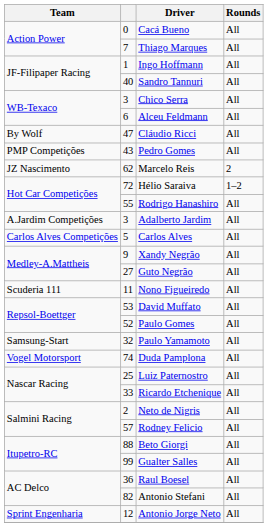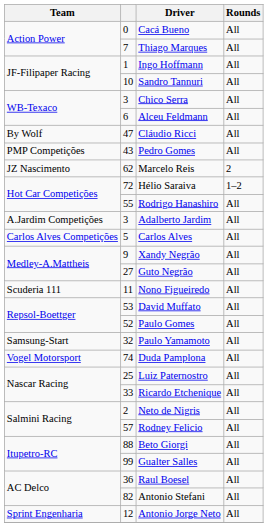Sandro Tannuri | column 2: 40 -> 10
